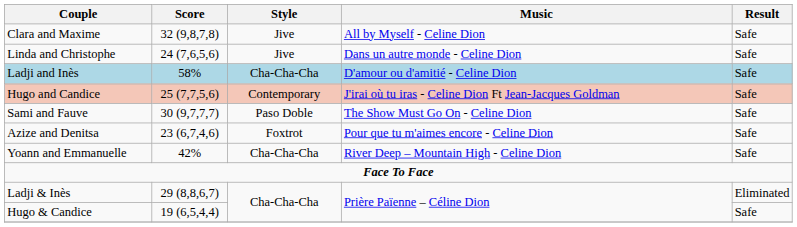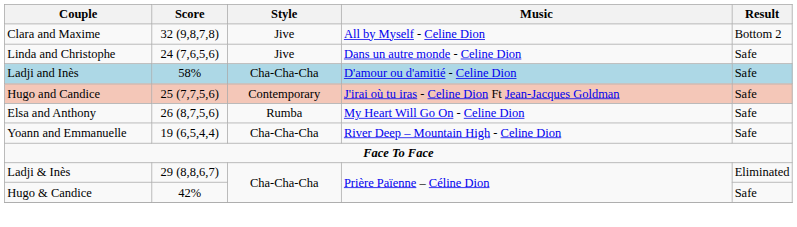Clara and Maxime | Result: Safe -> Bottom 2
- row: Sami and Fauve | 30 (9,7,7,7) | Paso Doble | The Show Must Go On - Celine Dion | Safe
- row: Azize and Denitsa | 23 (6,7,4,6) | Foxtrot | Pour que tu m'aimes encore - Celine Dion | Safe
+ row: Elsa and Anthony | 26 (8,7,5,6) | Rumba | My Heart Will Go On - Celine Dion | Safe
Yoann and Emmanuelle | Score: 42% -> 19 (6,5,4,4)
Hugo & Candice | Score: 19 (6,5,4,4) -> 42%
